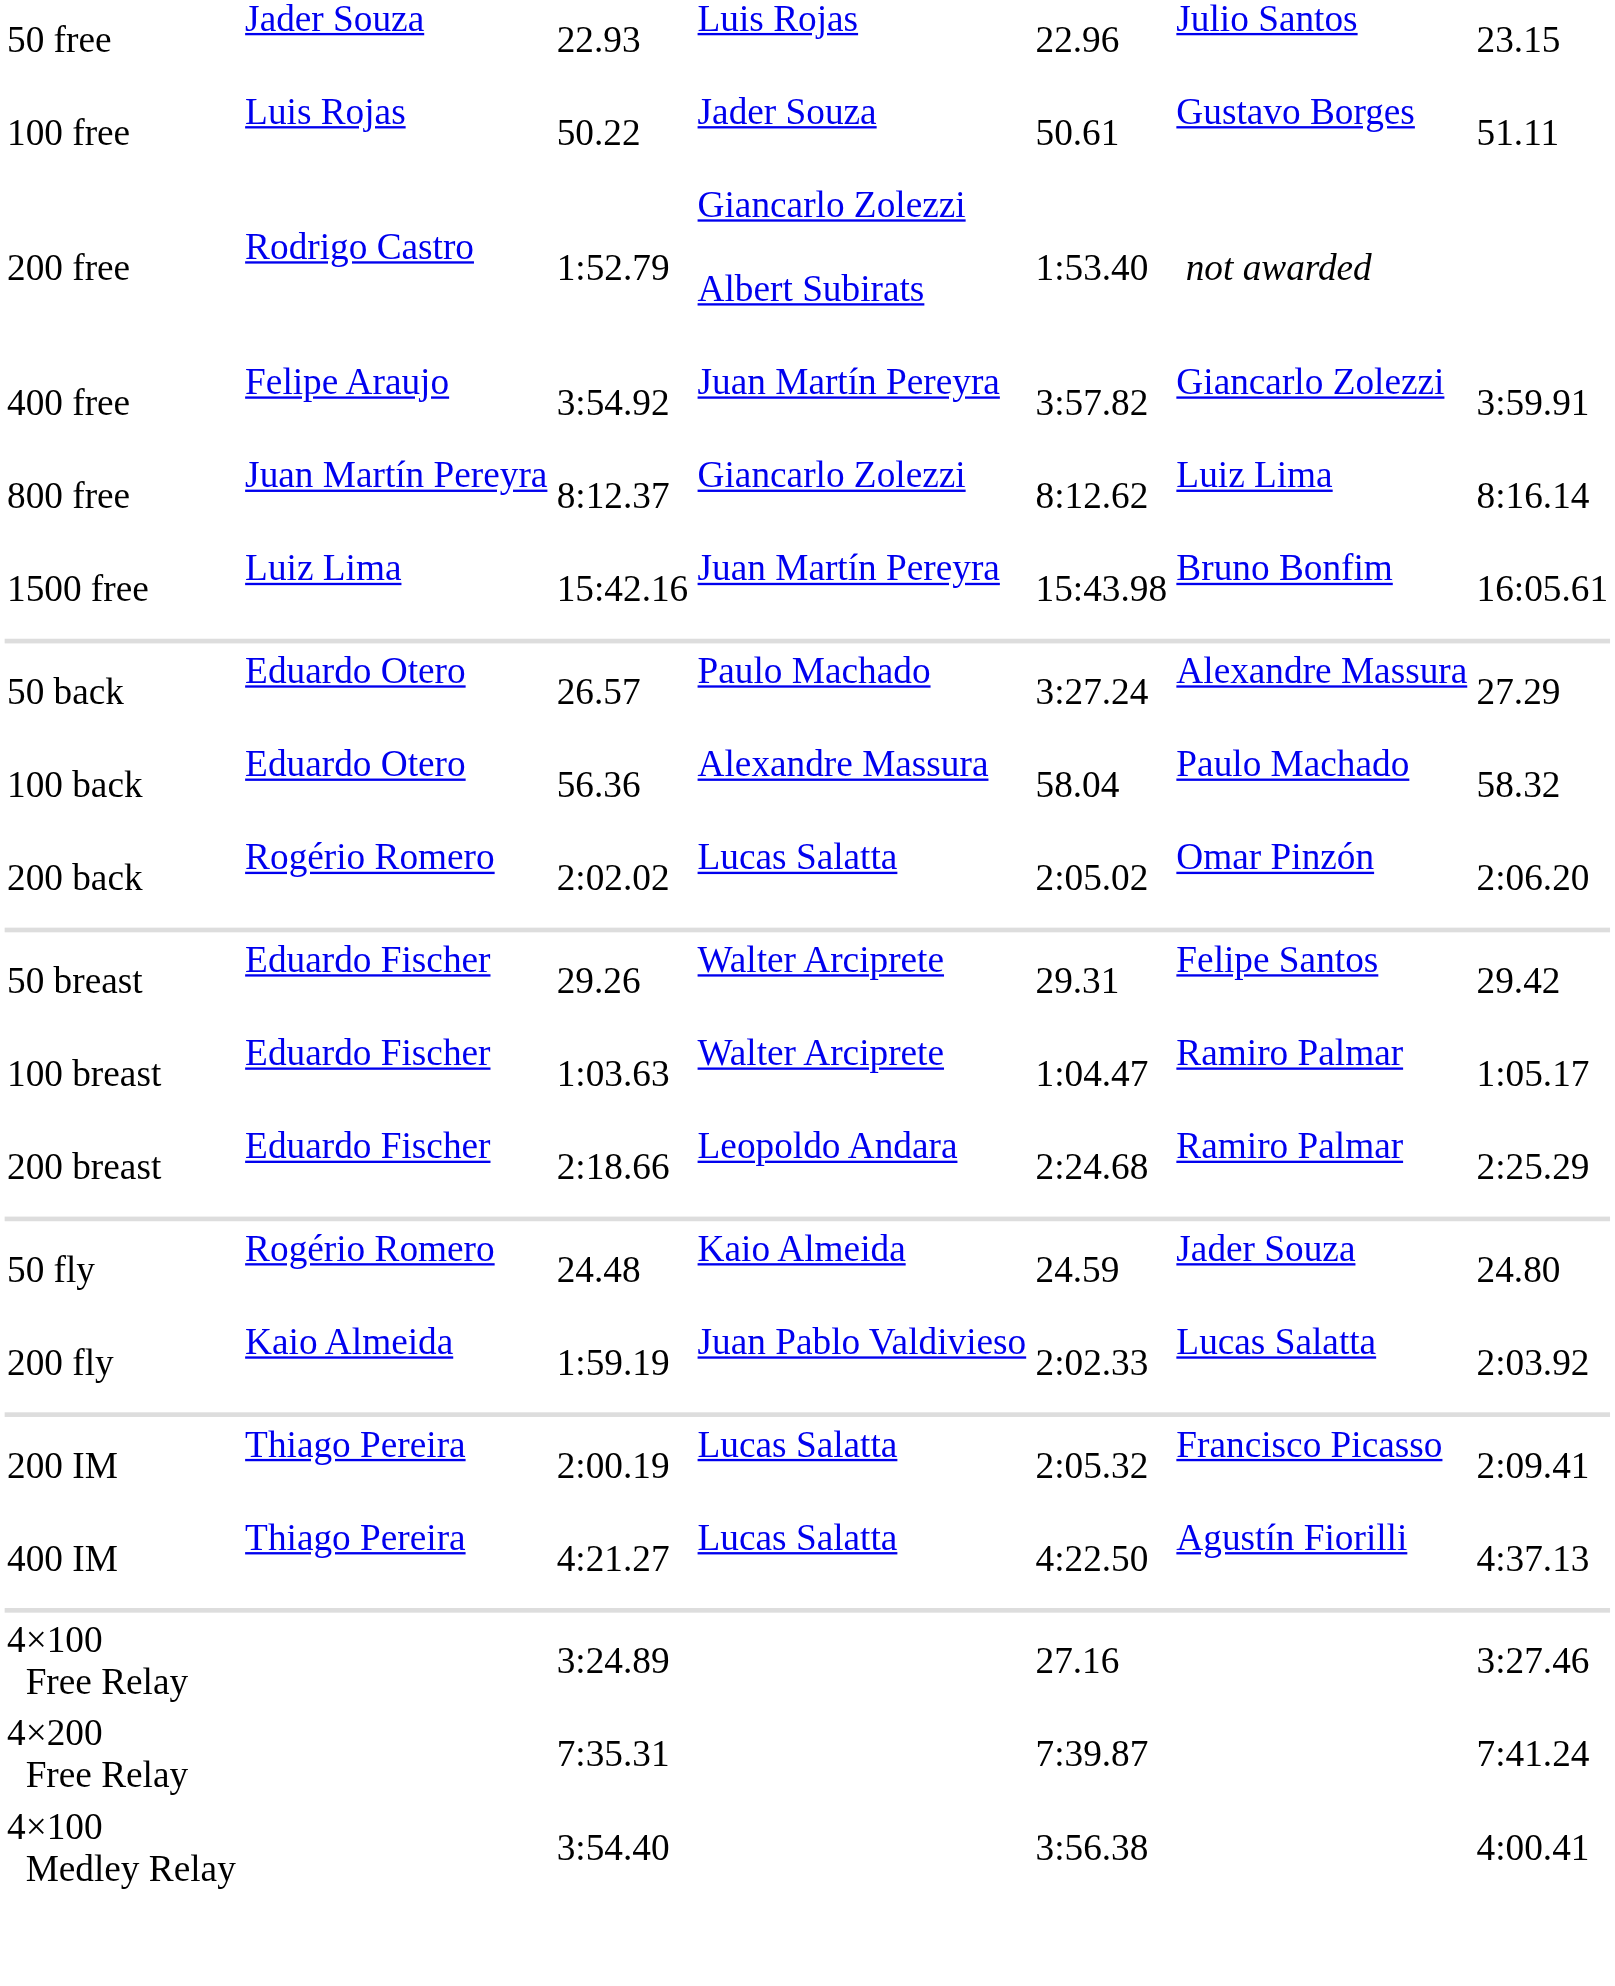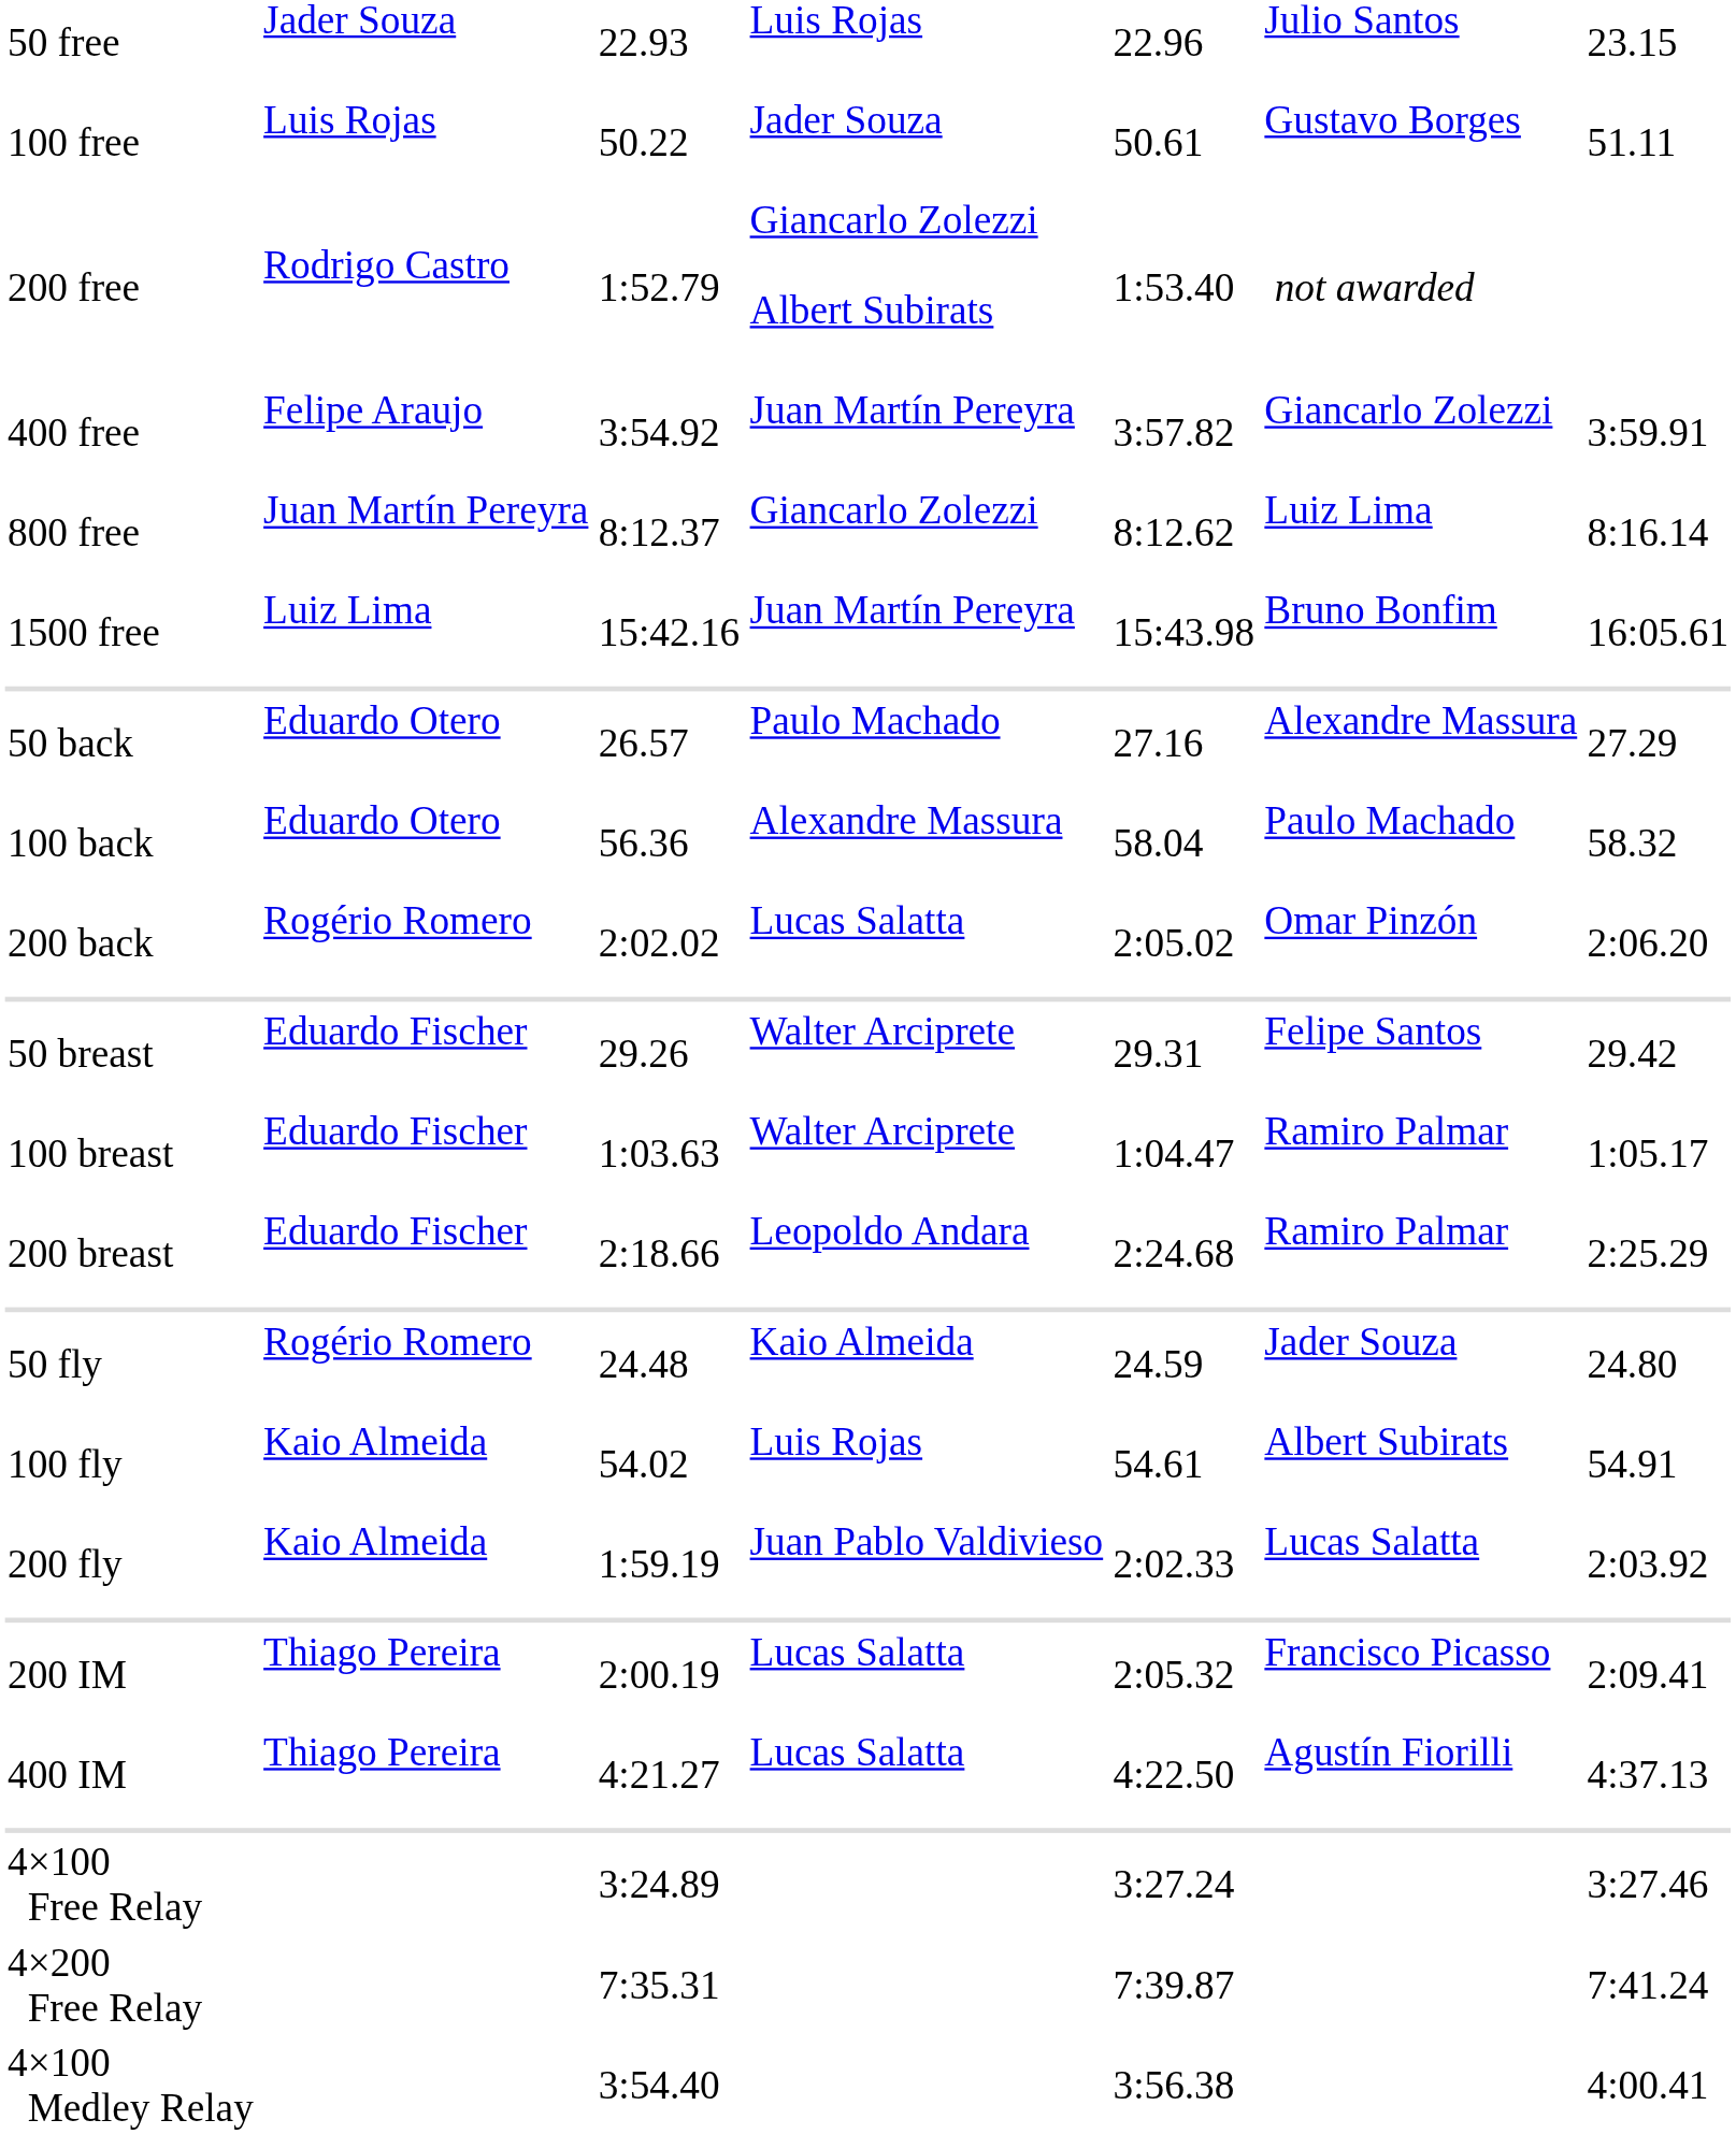50 back | column 5: 3:27.24 -> 27.16
+ row: 100 fly | Kaio Almeida | 54.02 | Luis Rojas | 54.61 | Albert Subirats | 54.91
4×100 Free Relay | column 5: 27.16 -> 3:27.24
